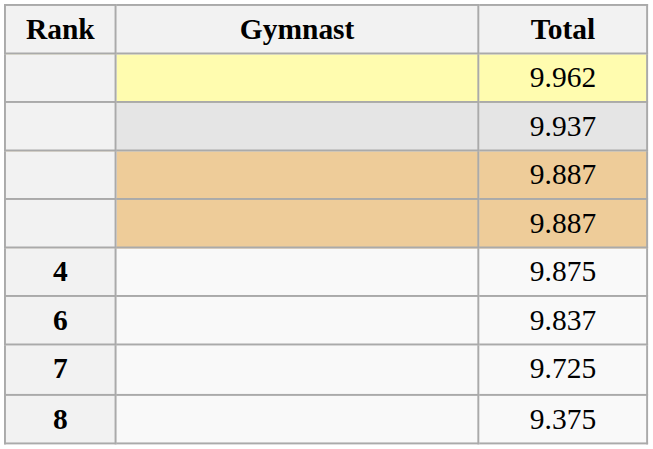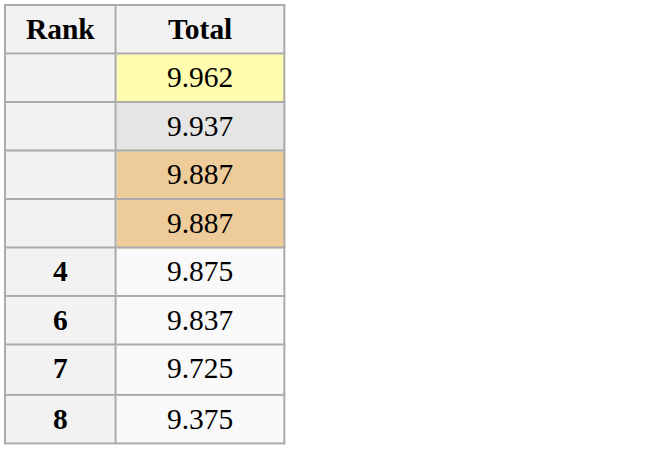- column: Gymnast
